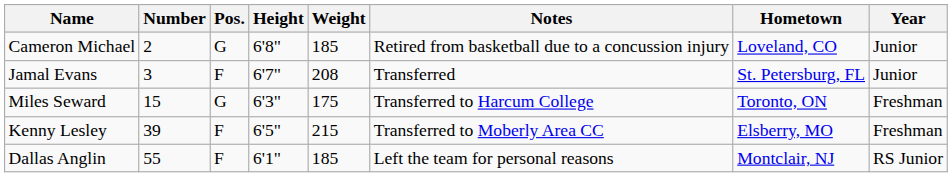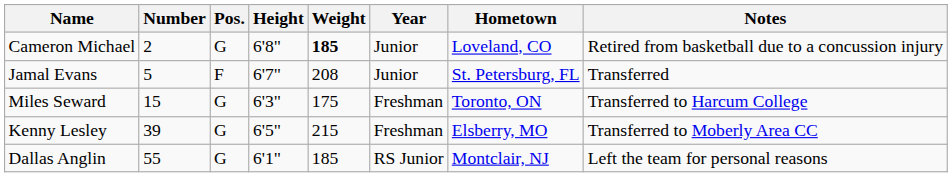columns swapped: Year <-> Notes
Cameron Michael | Weight: normal -> bold
Jamal Evans | Number: 3 -> 5
Kenny Lesley | Pos.: F -> G
Dallas Anglin | Pos.: F -> G
